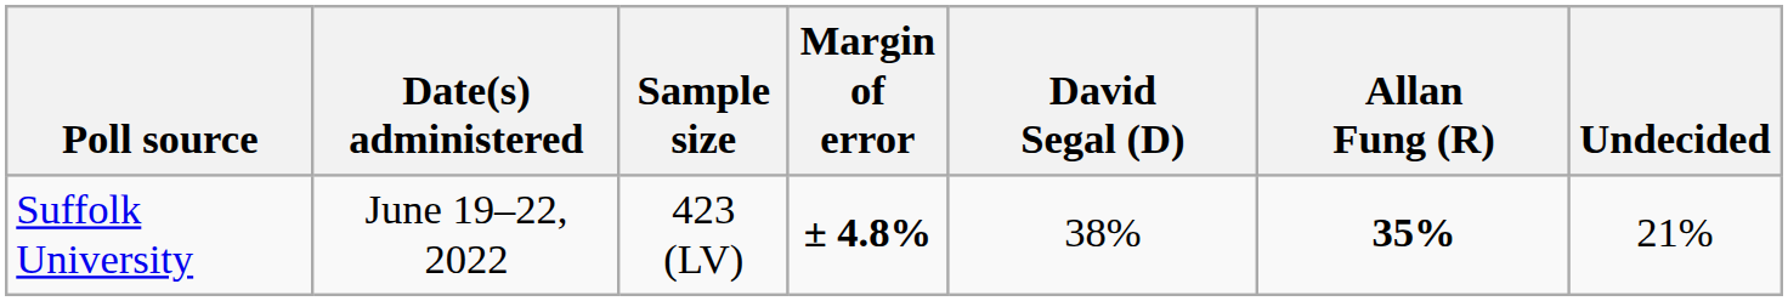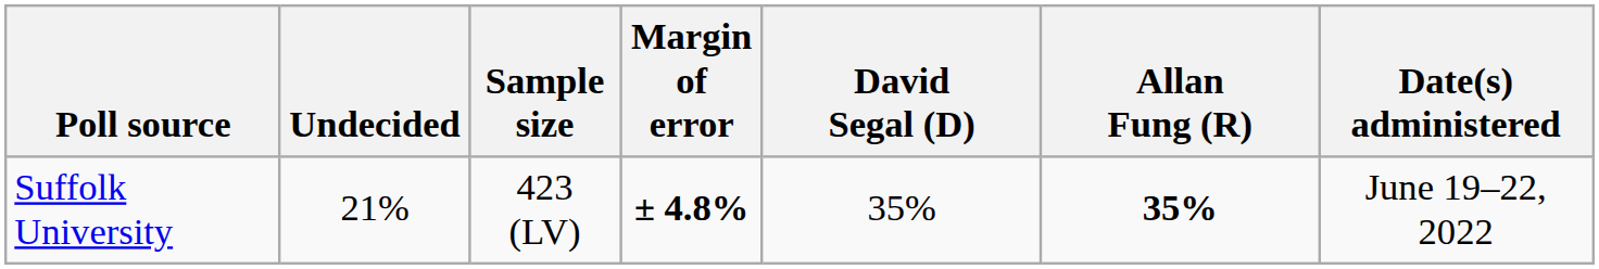columns swapped: Date(s) administered <-> Undecided
Suffolk University | David Segal (D): 38% -> 35%
